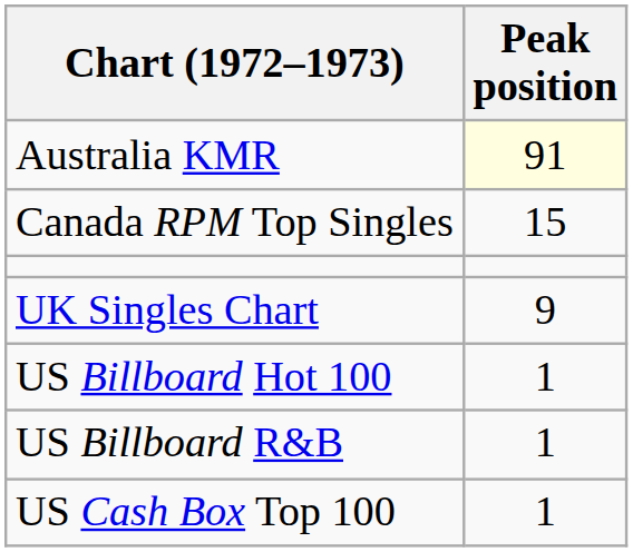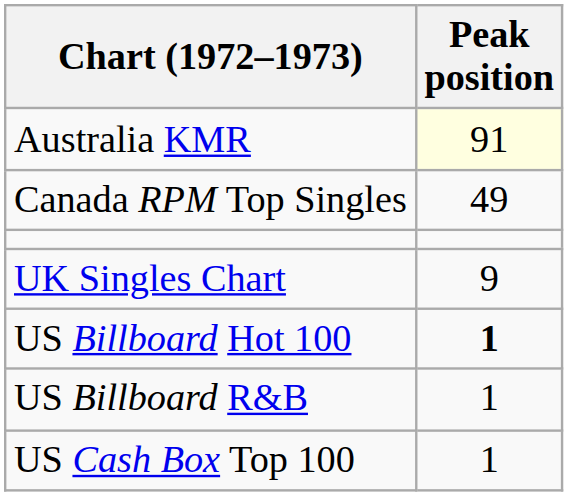Canada RPM Top Singles | Peak position: 15 -> 49
US Billboard Hot 100 | Peak position: normal -> bold
